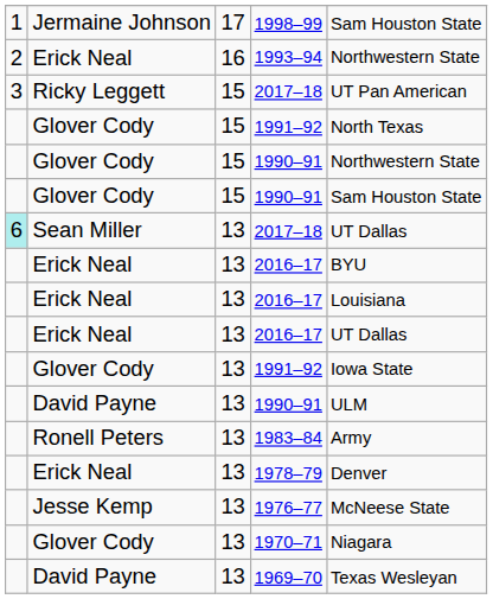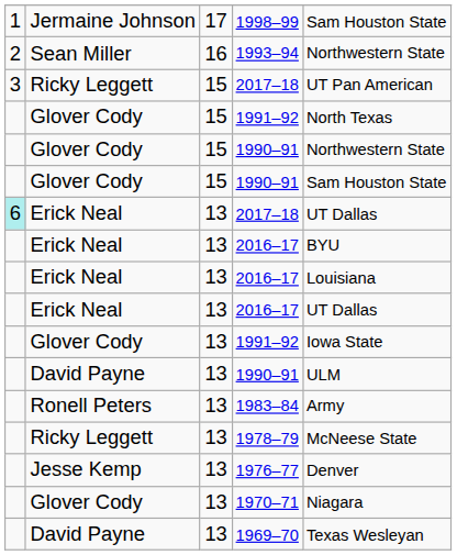1993–94 | column 2: Erick Neal -> Sean Miller
13 / 2017–18 | column 2: Sean Miller -> Erick Neal
1978–79 | column 2: Erick Neal -> Ricky Leggett
1978–79 | column 5: Denver -> McNeese State
1976–77 | column 5: McNeese State -> Denver
